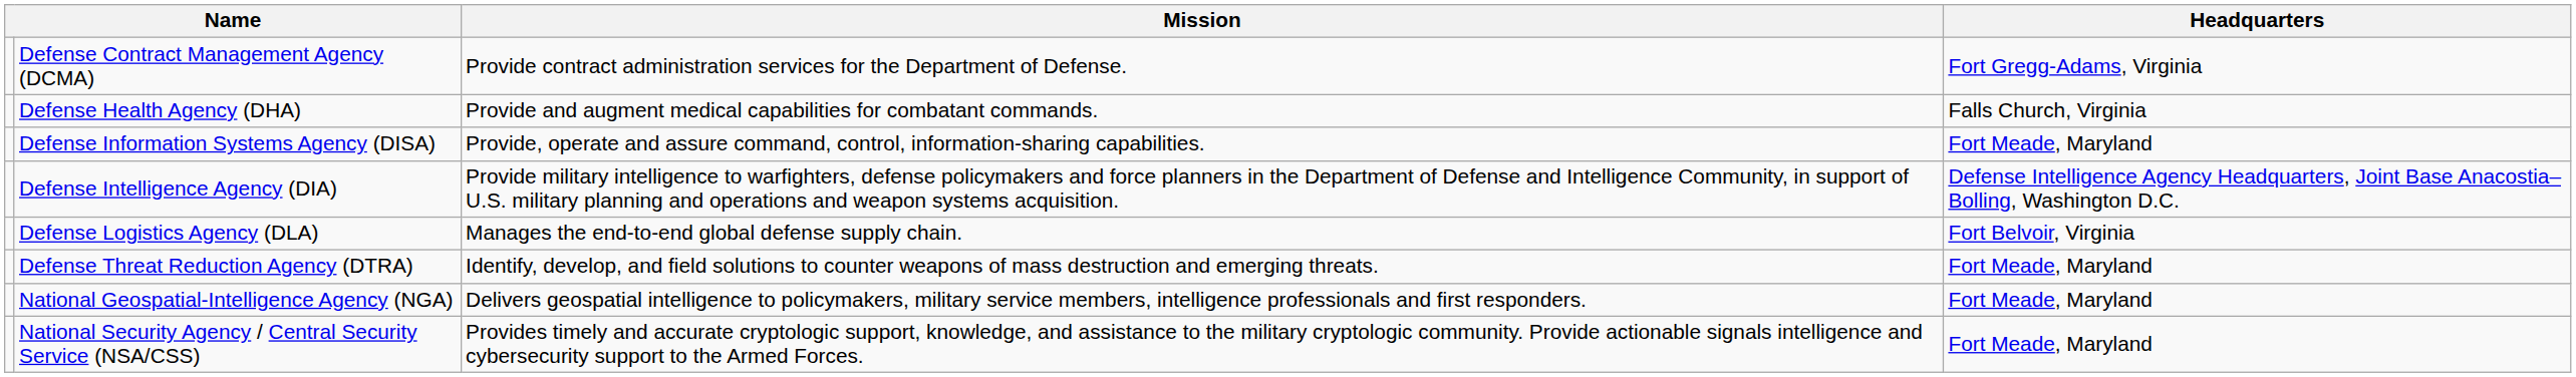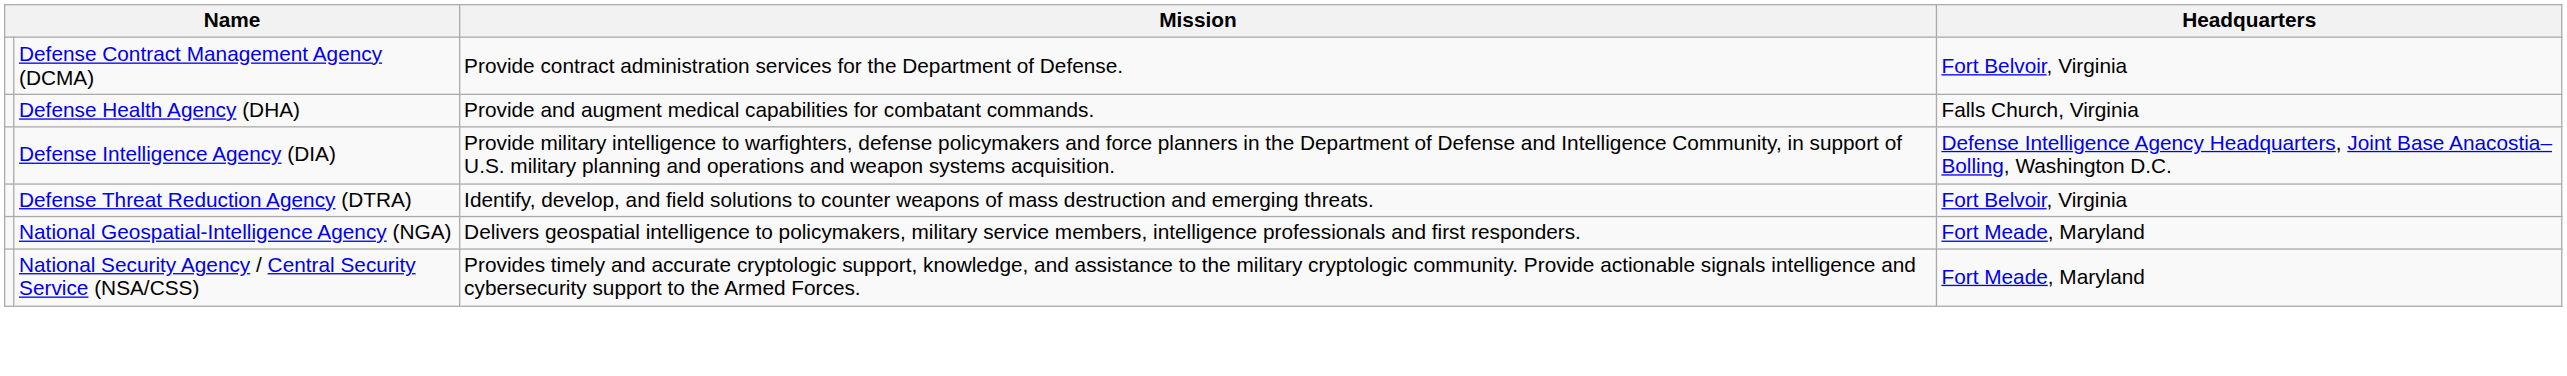Defense Contract Management Agency (DCMA) | Headquarters: Fort Gregg-Adams, Virginia -> Fort Belvoir, Virginia
- row: Defense Information Systems Agency (DISA) | Provide, operate and assure command, control, information-sharing capabilities. | Fort Meade, Maryland
- row: Defense Logistics Agency (DLA) | Manages the end-to-end global defense supply chain. | Fort Belvoir, Virginia
Defense Threat Reduction Agency (DTRA) | Headquarters: Fort Meade, Maryland -> Fort Belvoir, Virginia
